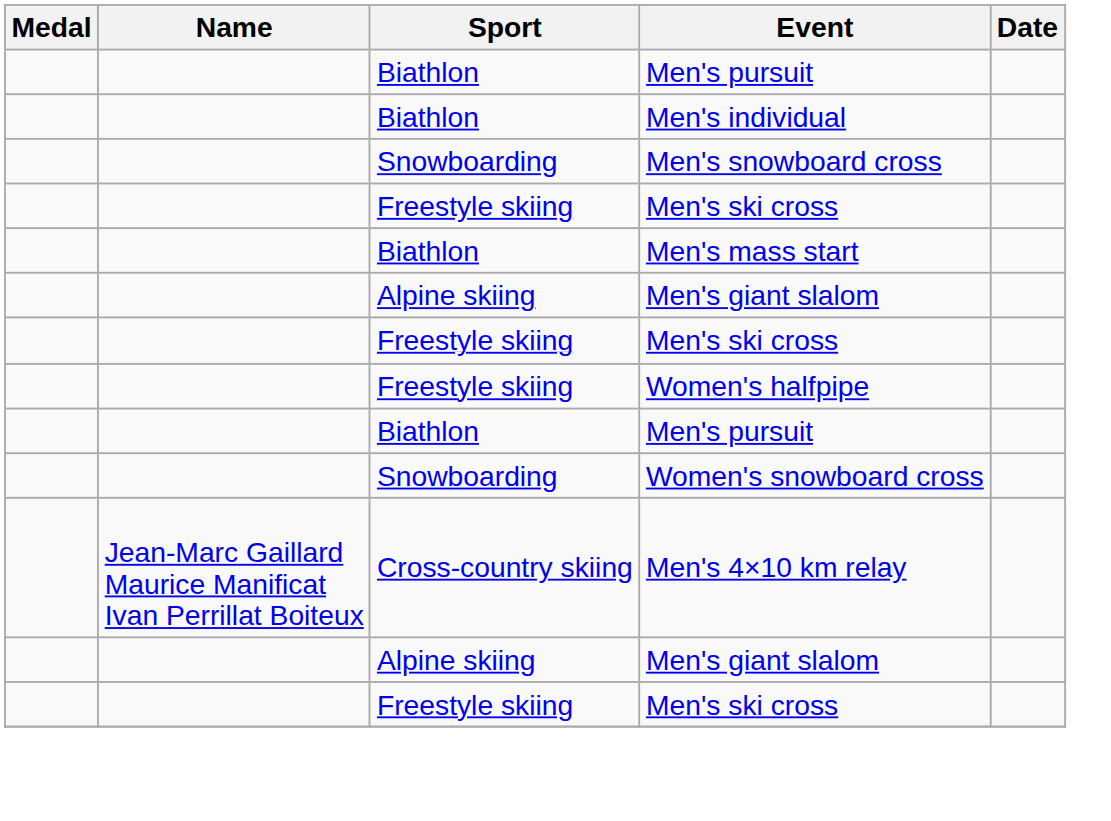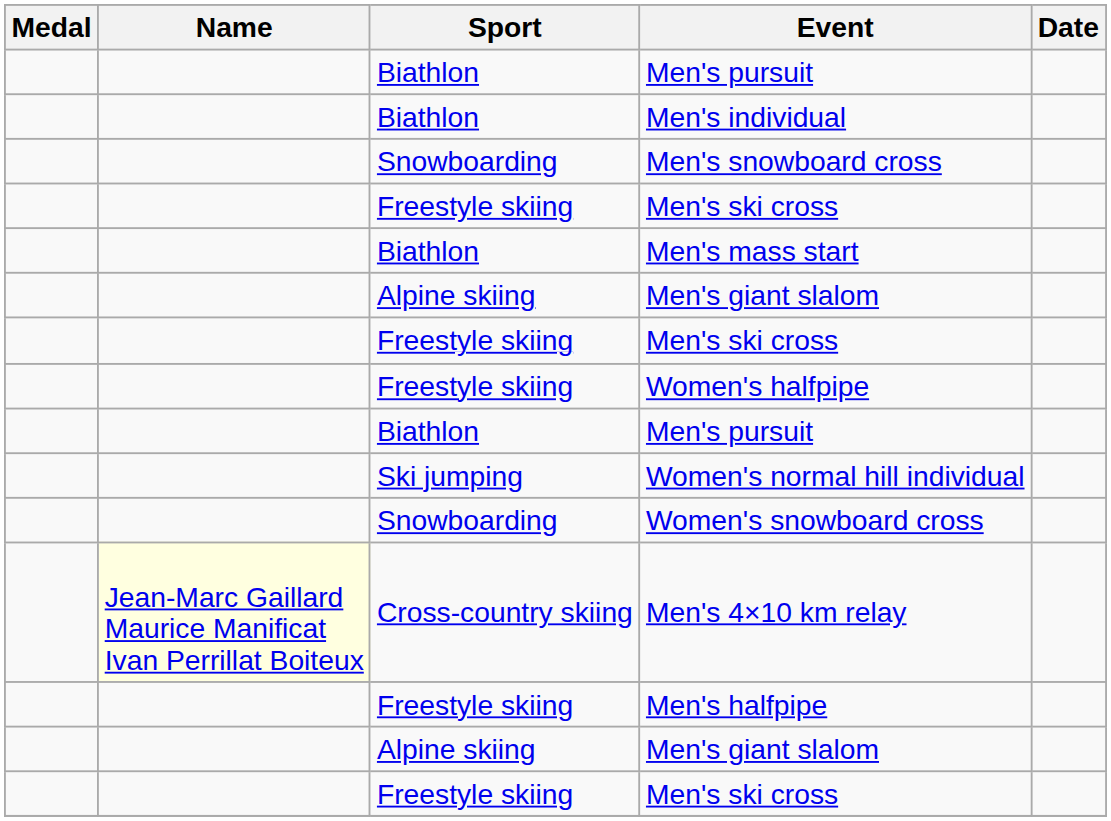+ row: Ski jumping | Women's normal hill individual
Men's 4×10 km relay | Name: no background -> lightyellow background
+ row: Freestyle skiing | Men's halfpipe
